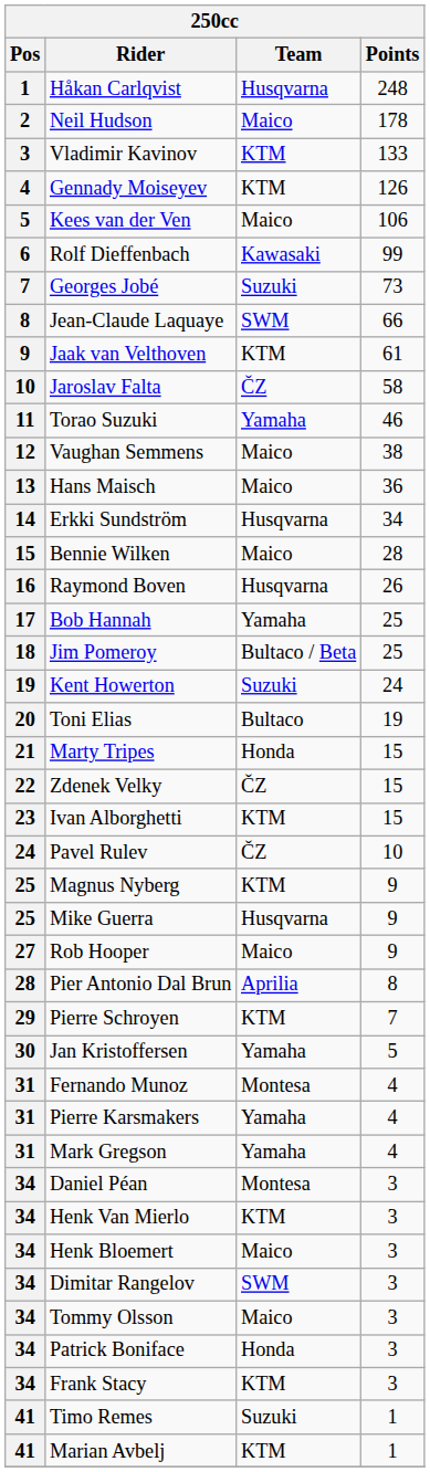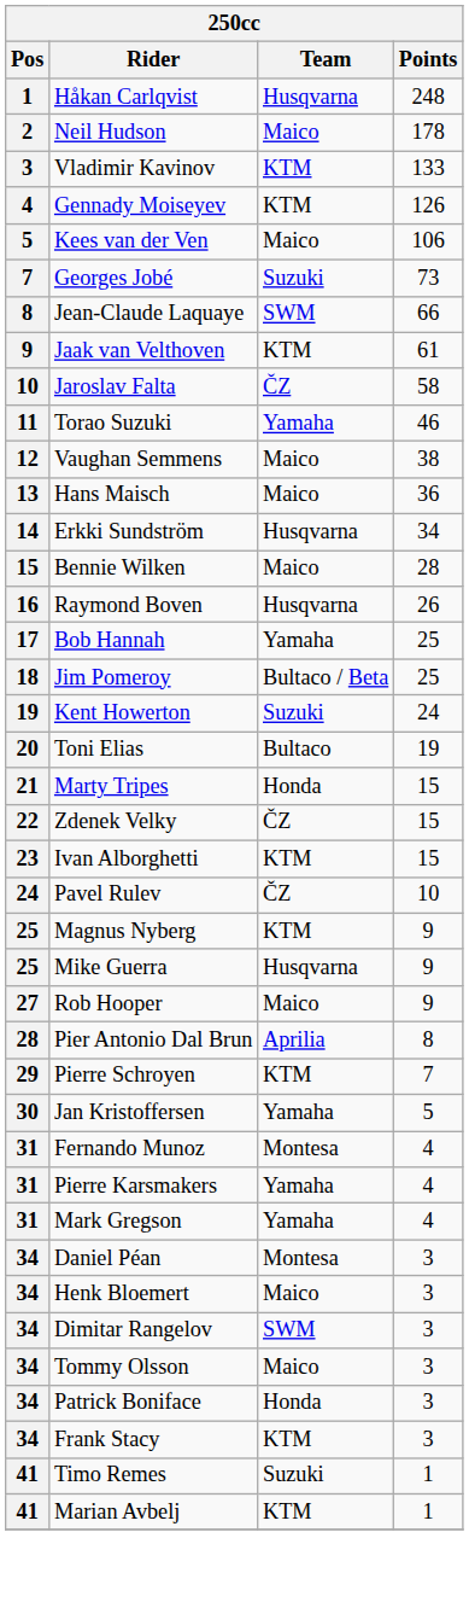- row: 6 | Rolf Dieffenbach | Kawasaki | 99
- row: 34 | Henk Van Mierlo | KTM | 3
